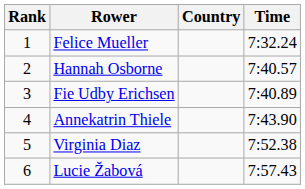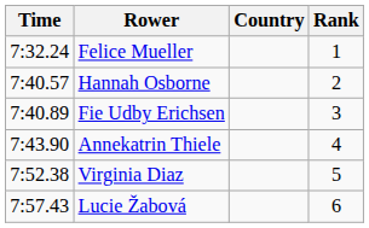columns swapped: Rank <-> Time
